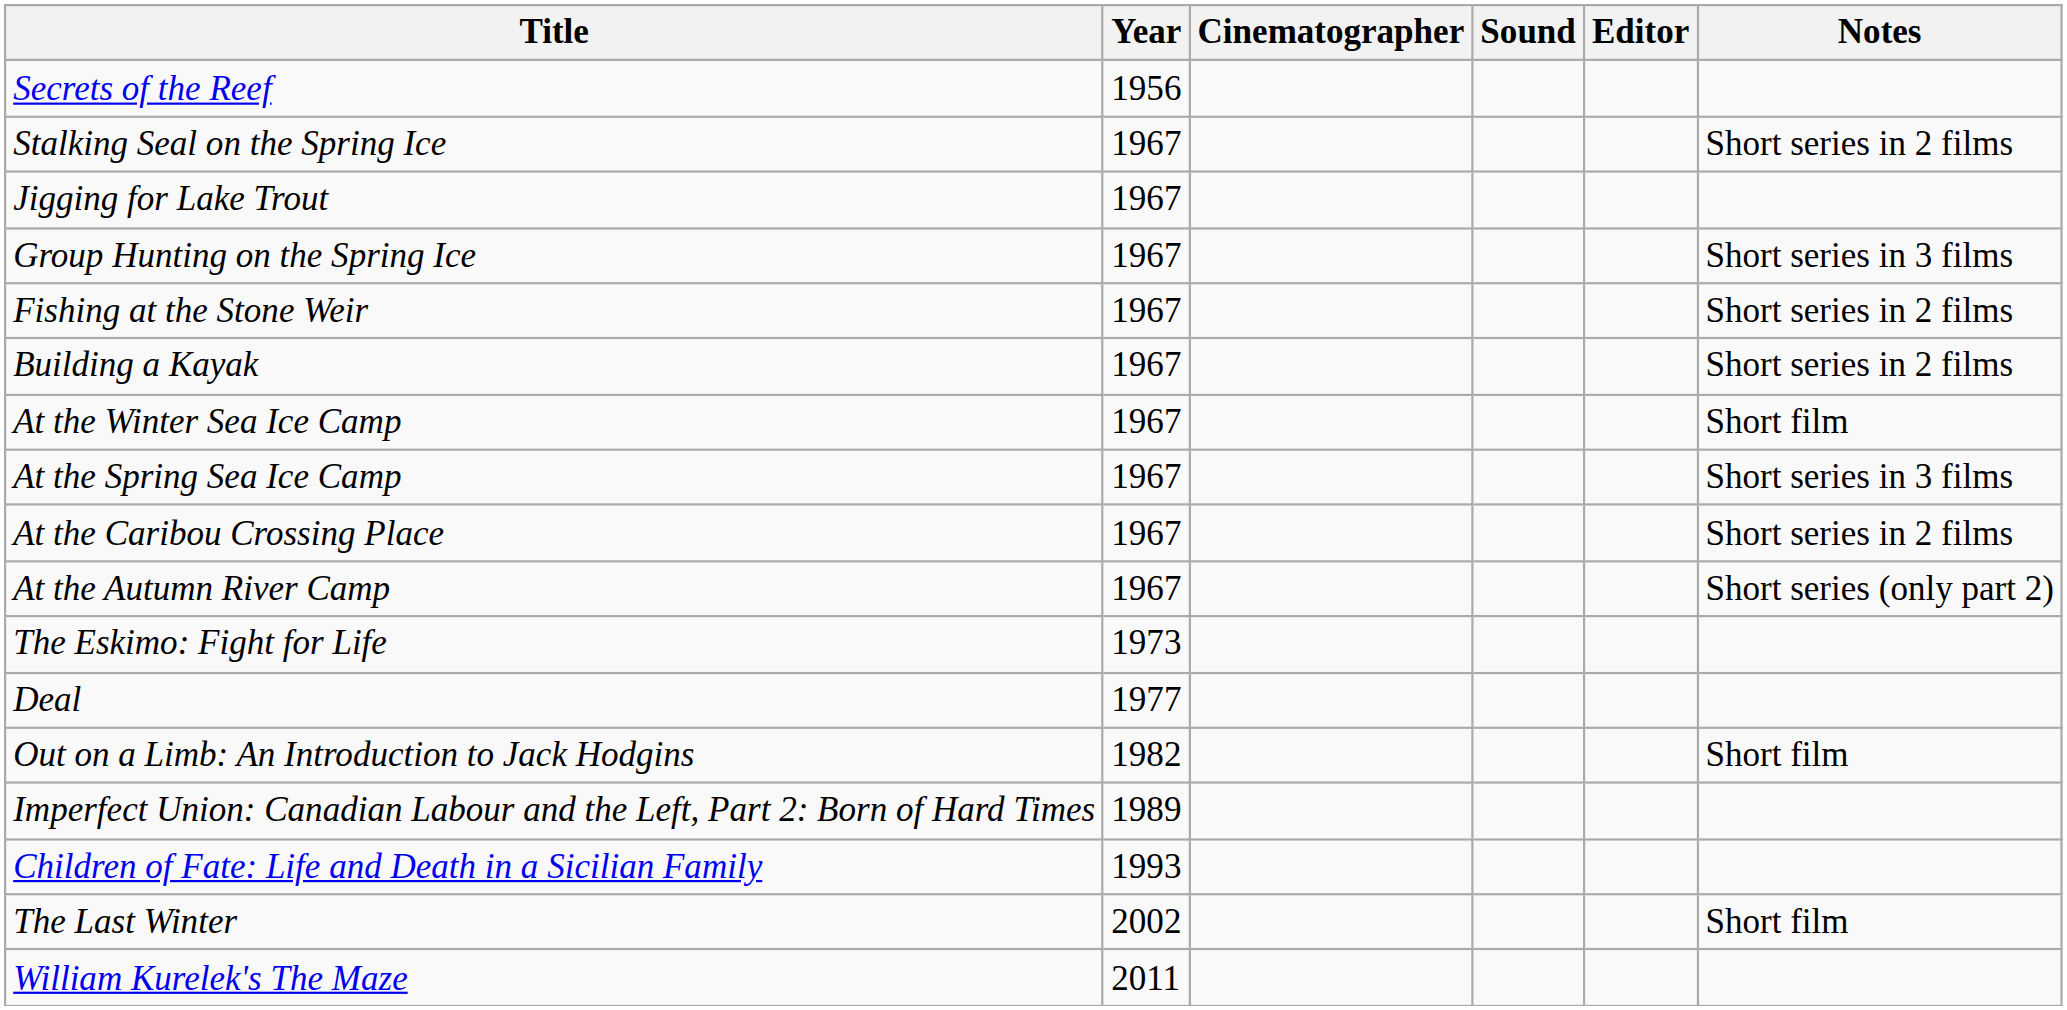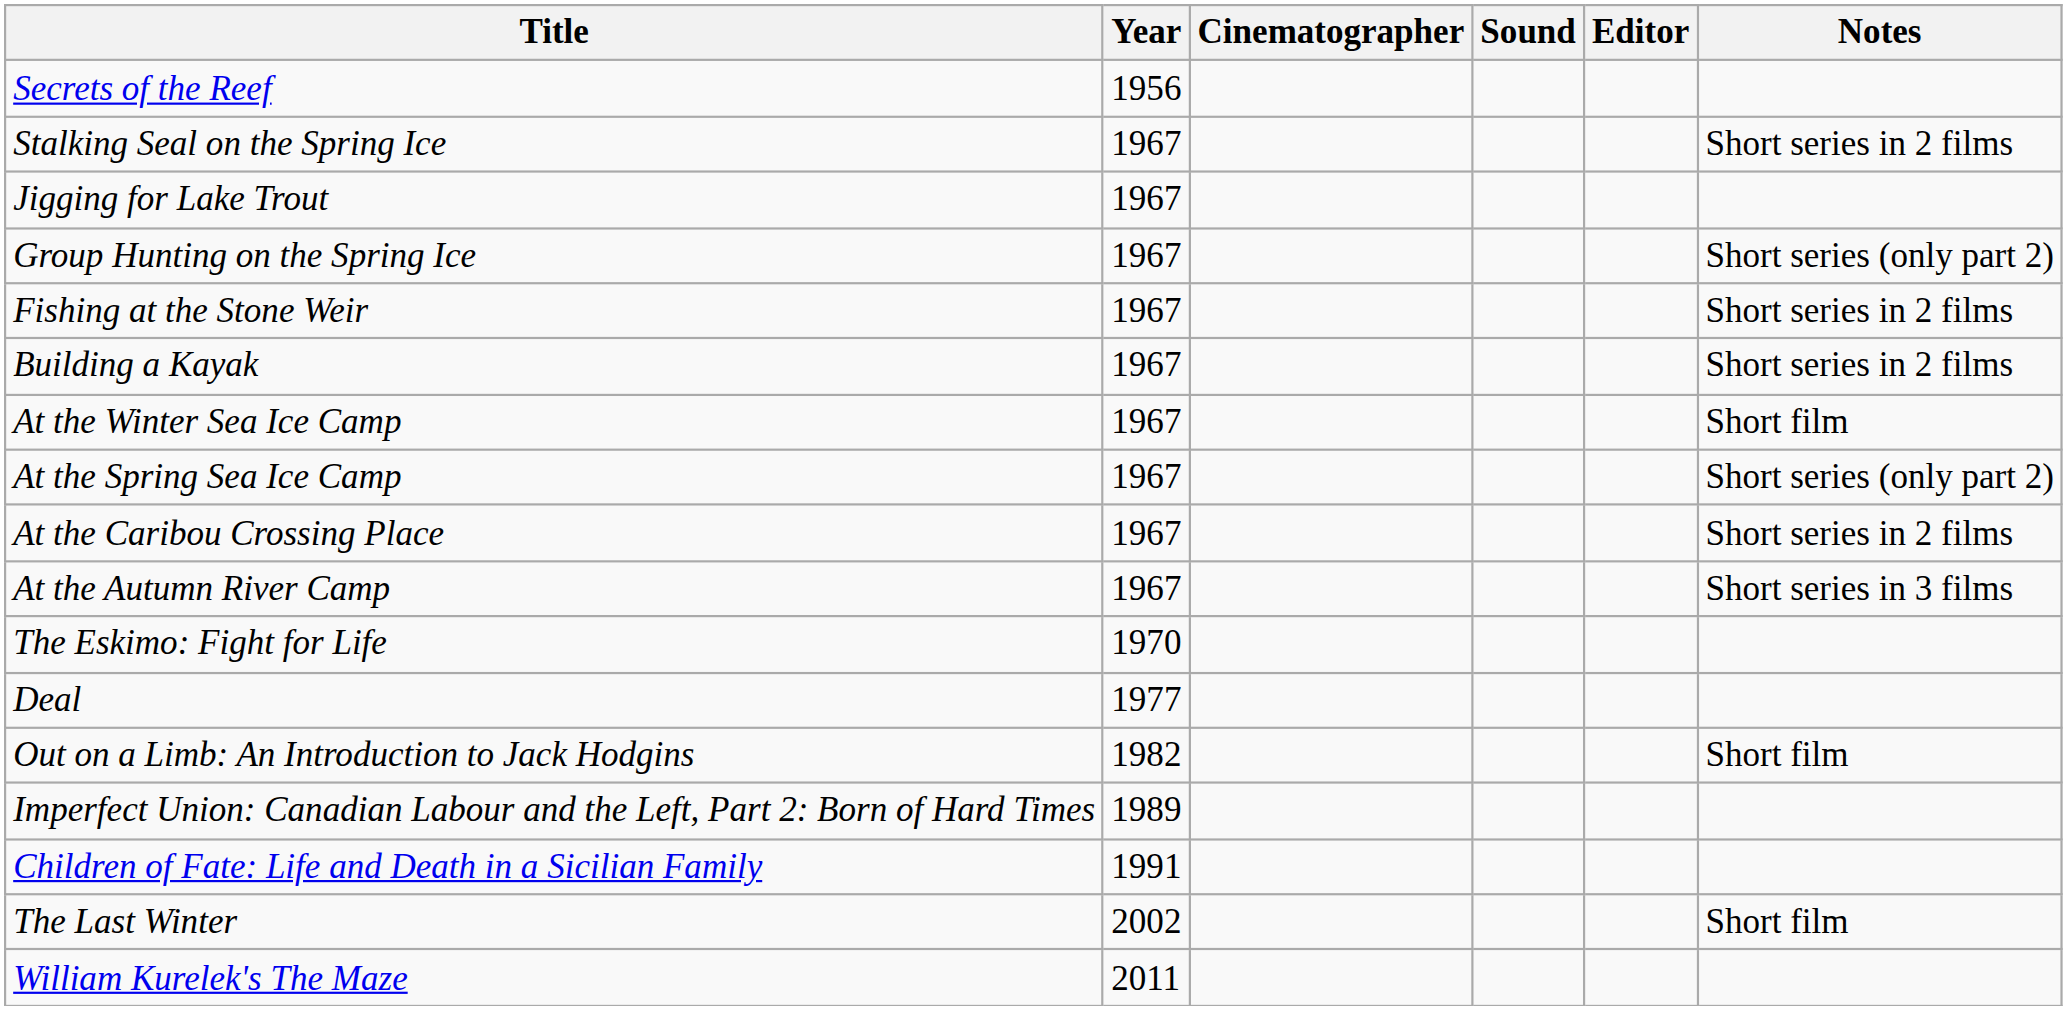Group Hunting on the Spring Ice | Notes: Short series in 3 films -> Short series (only part 2)
At the Spring Sea Ice Camp | Notes: Short series in 3 films -> Short series (only part 2)
At the Autumn River Camp | Notes: Short series (only part 2) -> Short series in 3 films
The Eskimo: Fight for Life | Year: 1973 -> 1970
Children of Fate: Life and Death in a Sicilian Family | Year: 1993 -> 1991
